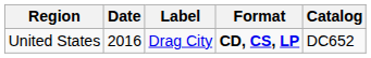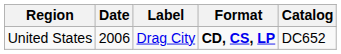United States | Date: 2016 -> 2006
